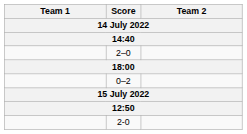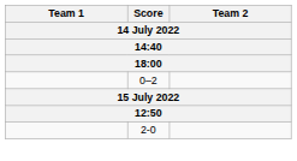- row: 2–0
